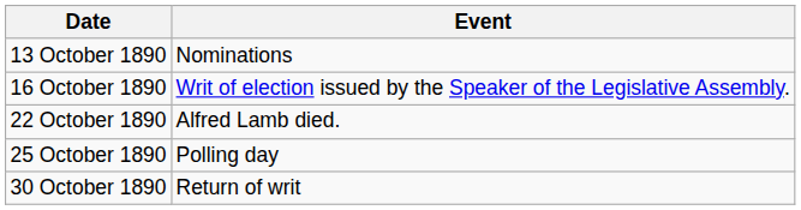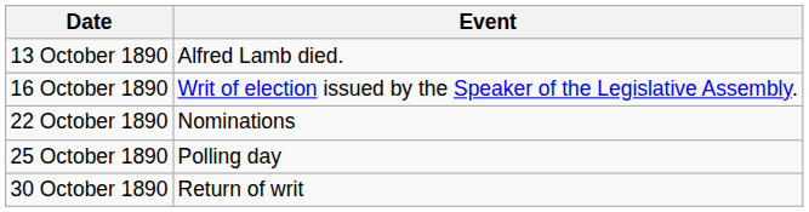13 October 1890 | Event: Nominations -> Alfred Lamb died.
22 October 1890 | Event: Alfred Lamb died. -> Nominations
